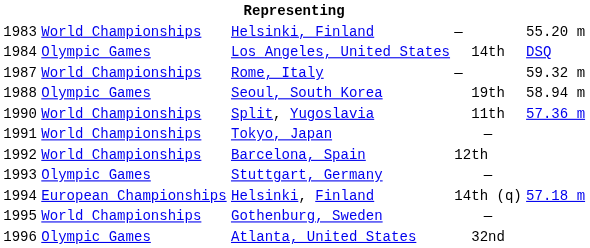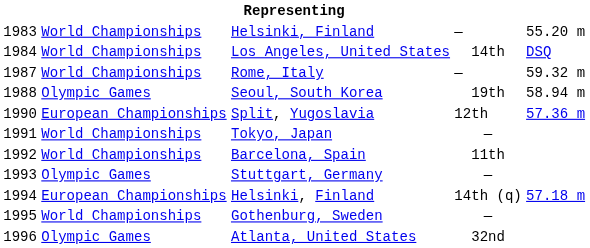Los Angeles, United States | column 2: Olympic Games -> World Championships
Split, Yugoslavia | column 2: World Championships -> European Championships
Split, Yugoslavia | column 4: 11th -> 12th
Barcelona, Spain | column 4: 12th -> 11th
